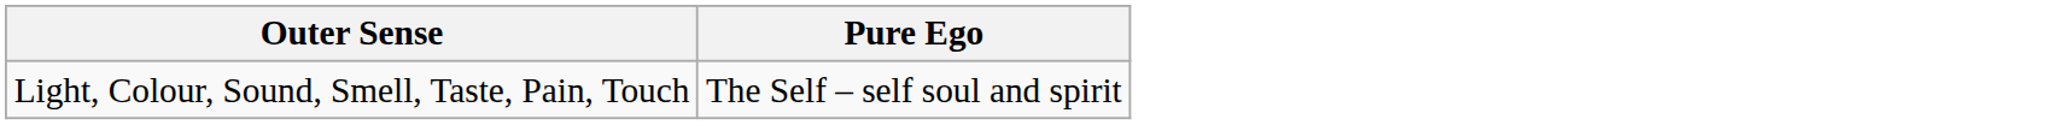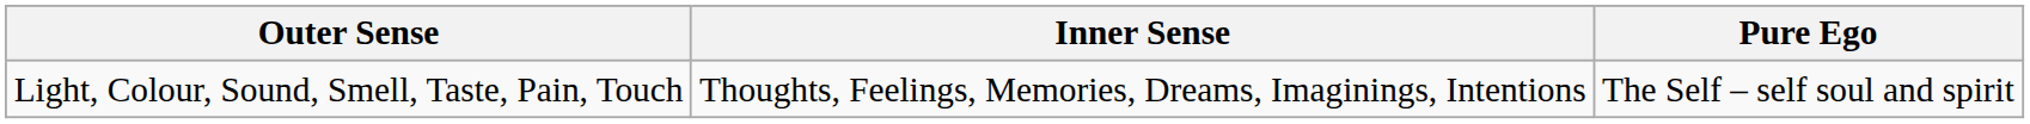+ column: Inner Sense | Thoughts, Feelings, Memories, Dreams, Imaginings, Intentions
